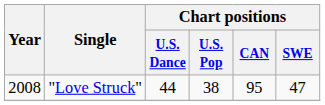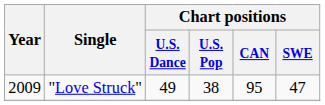"Love Struck" | Year: 2008 -> 2009
"Love Struck" | Chart positions / U.S. Dance: 44 -> 49
